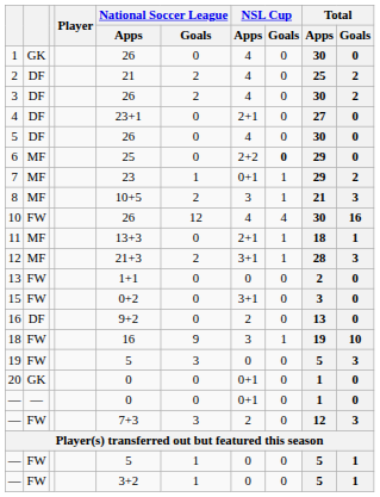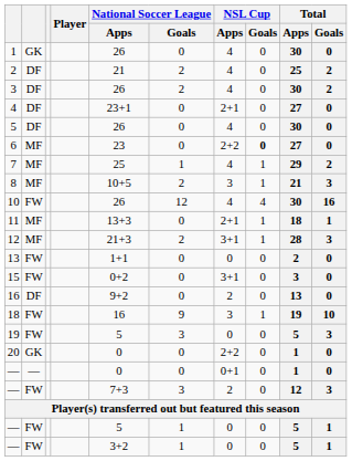6 | National Soccer League / Apps: 25 -> 23
6 | Total / Apps: 29 -> 27
7 | National Soccer League / Apps: 23 -> 25
7 | NSL Cup / Apps: 0+1 -> 4
20 | NSL Cup / Apps: 0+1 -> 2+2
